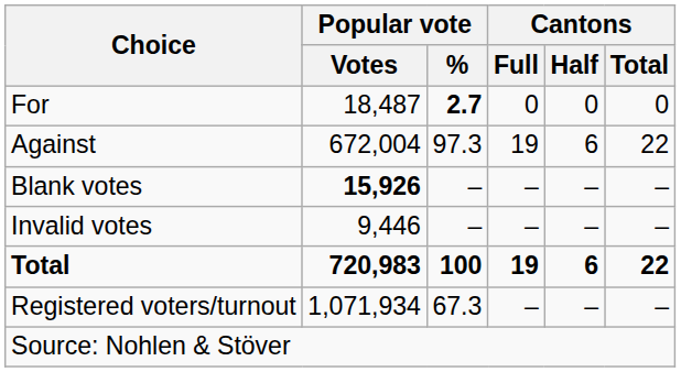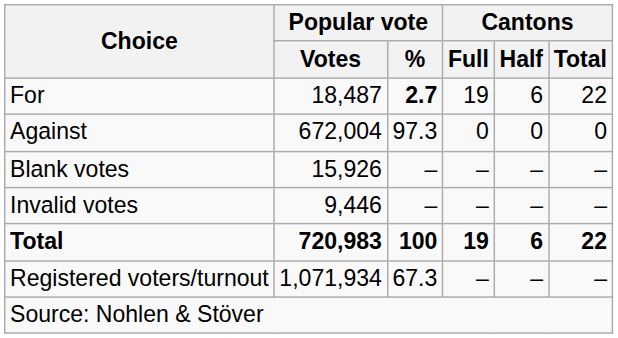For | Cantons / Full: 0 -> 19
For | Cantons / Half: 0 -> 6
For | Cantons / Total: 0 -> 22
Against | Cantons / Full: 19 -> 0
Against | Cantons / Half: 6 -> 0
Against | Cantons / Total: 22 -> 0
Blank votes | Popular vote / Votes: bold -> normal
